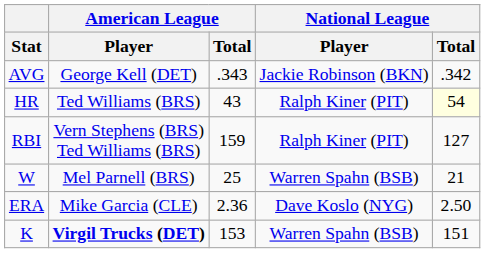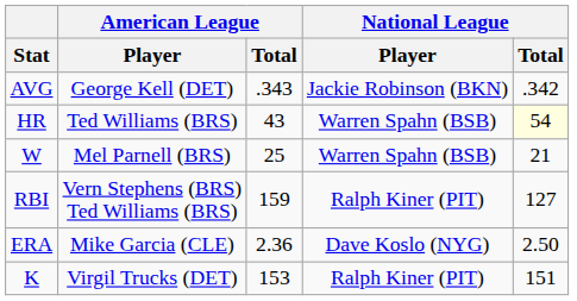HR | National League / Player: Ralph Kiner (PIT) -> Warren Spahn (BSB)
rows swapped: RBI <-> W
K | American League / Player: bold -> normal
K | National League / Player: Warren Spahn (BSB) -> Ralph Kiner (PIT)
